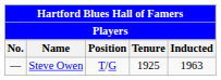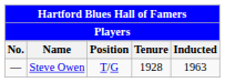Steve Owen | Tenure: 1925 -> 1928
